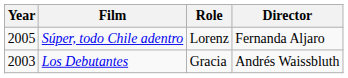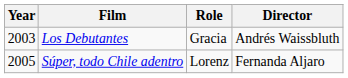rows swapped: Los Debutantes <-> Súper, todo Chile adentro
